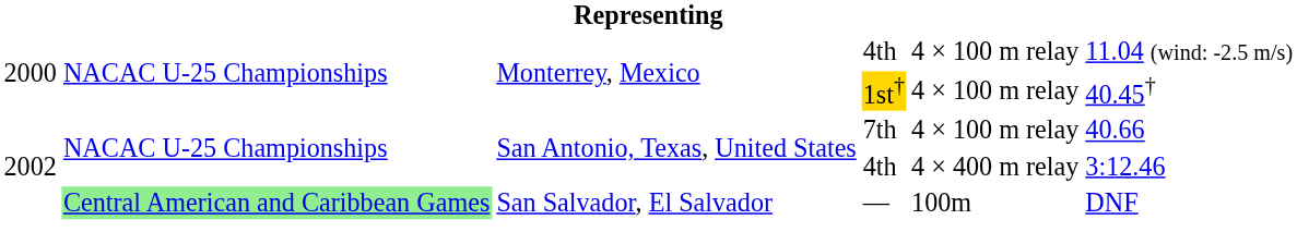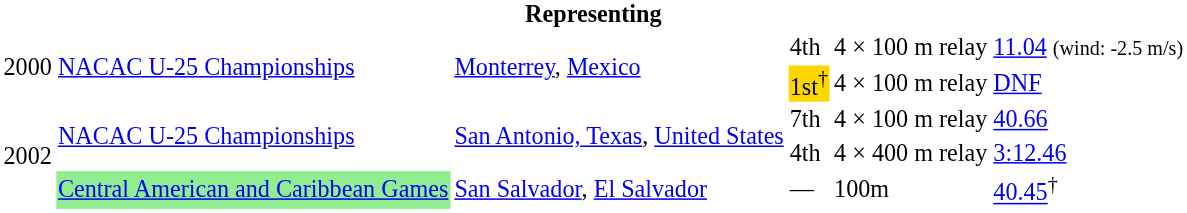1st† | column 6: 40.45† -> DNF
— | column 6: DNF -> 40.45†
